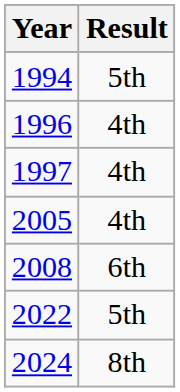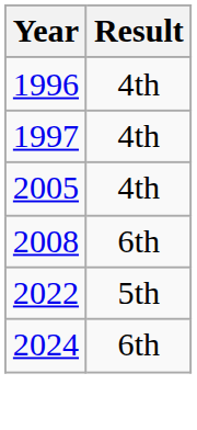- row: 1994 | 5th
2024 | Result: 8th -> 6th
